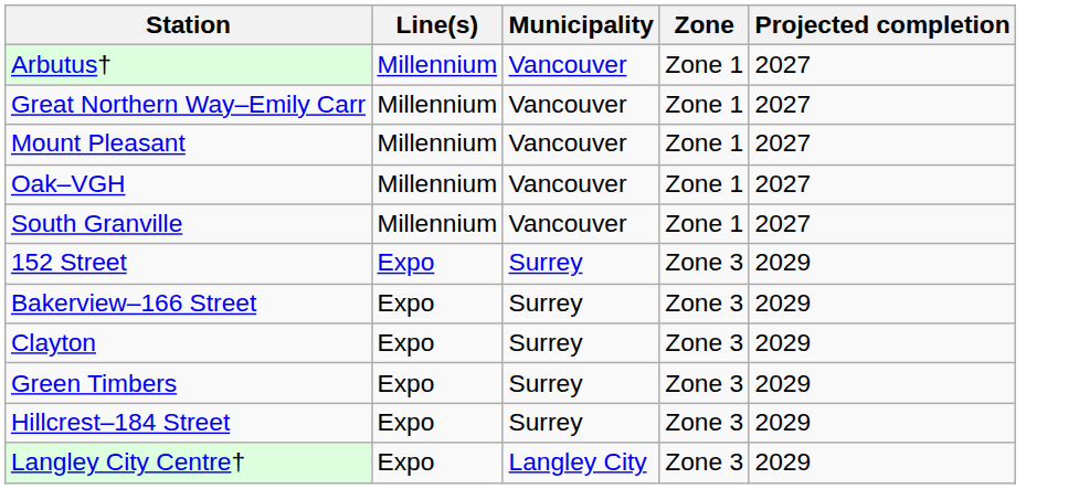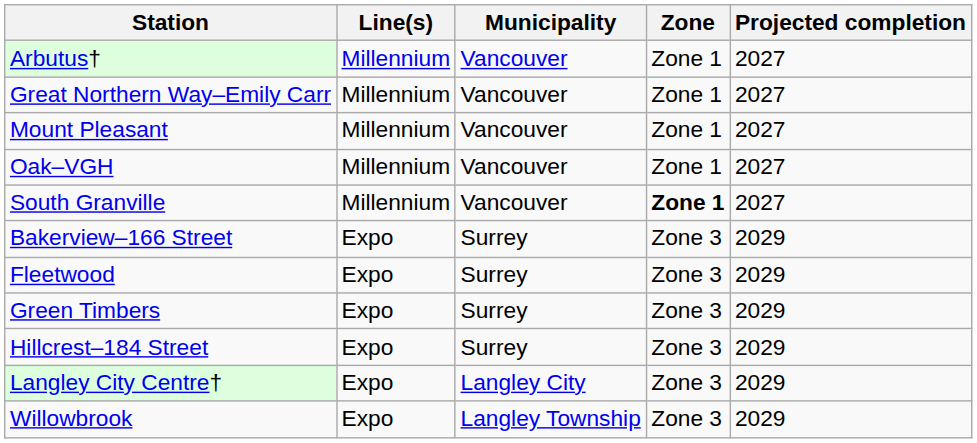South Granville | Zone: normal -> bold
- row: 152 Street | Expo | Surrey | Zone 3 | 2029
- row: Clayton | Expo | Surrey | Zone 3 | 2029
+ row: Fleetwood | Expo | Surrey | Zone 3 | 2029
+ row: Willowbrook | Expo | Langley Township | Zone 3 | 2029
